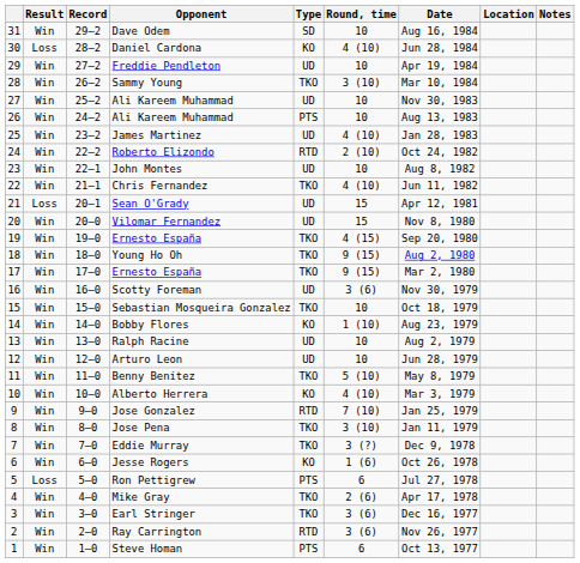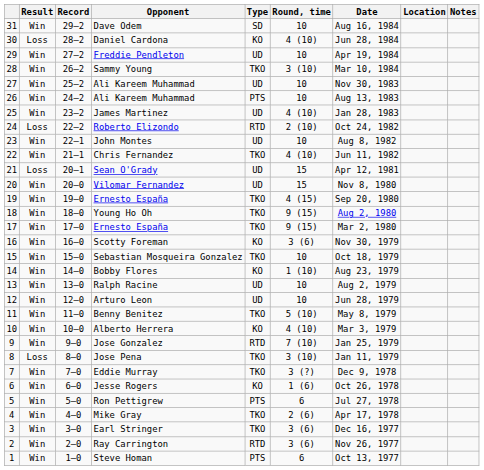Roberto Elizondo | Result: Win -> Loss
Scotty Foreman | Type: UD -> KO
Jose Pena | Result: Win -> Loss
Ron Pettigrew | Result: Loss -> Win
